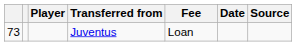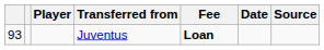Juventus | column 1: 73 -> 93
Juventus | Fee: normal -> bold
